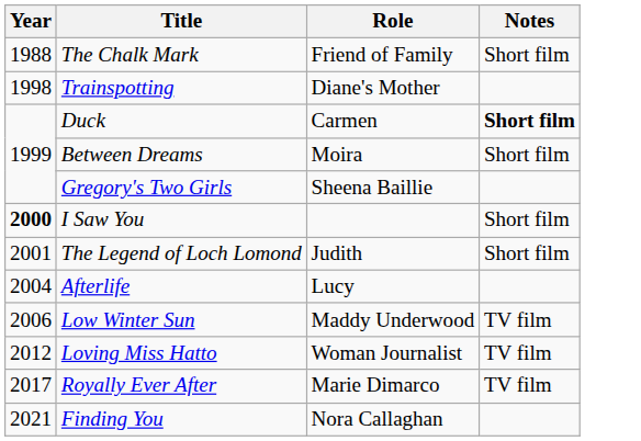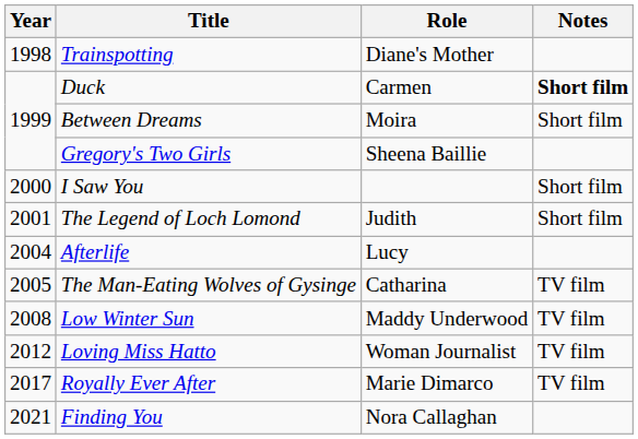- row: 1988 | The Chalk Mark | Friend of Family | Short film
I Saw You | Year: bold -> normal
+ row: 2005 | The Man-Eating Wolves of Gysinge | Catharina | TV film
Low Winter Sun | Year: 2006 -> 2008
